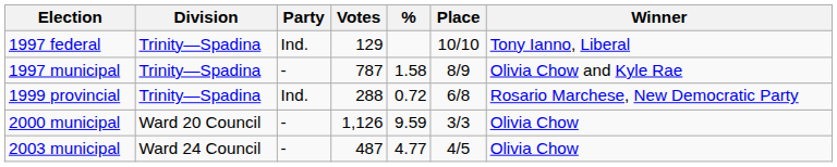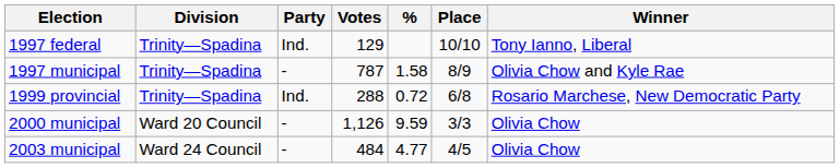2003 municipal | Votes: 487 -> 484
